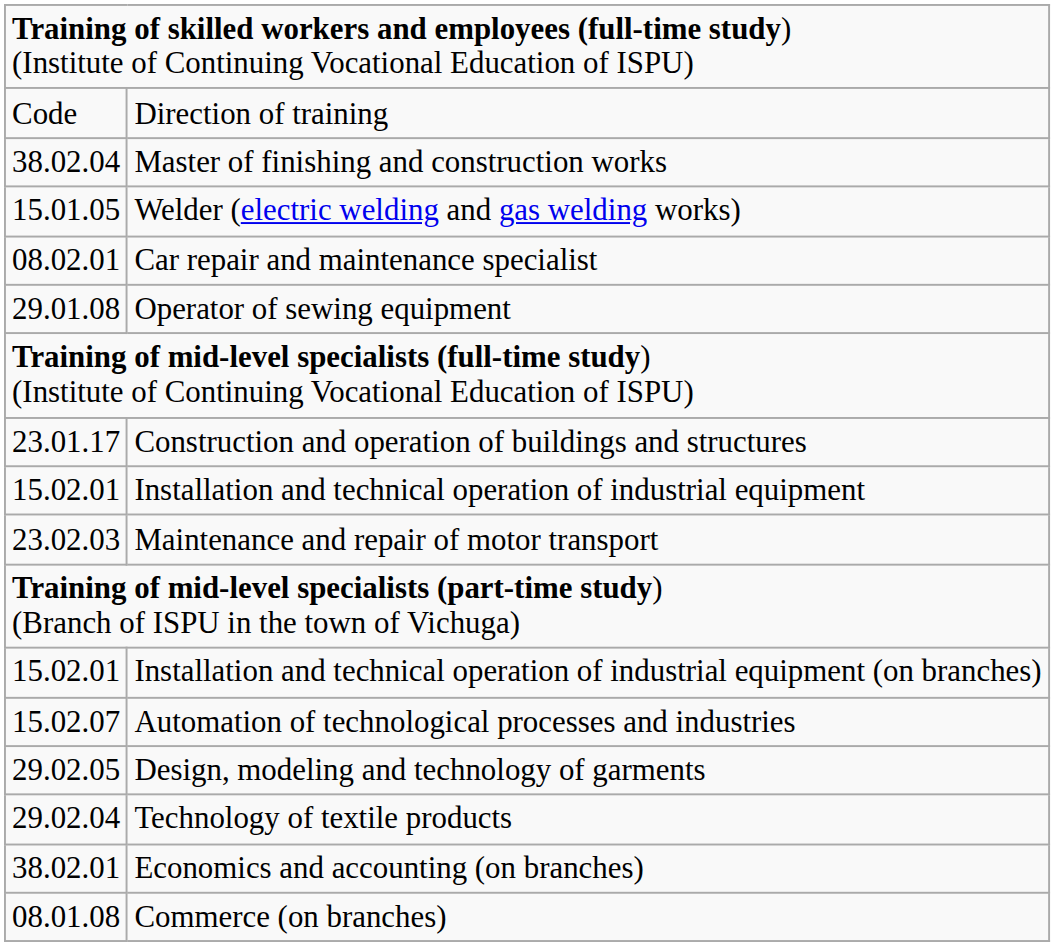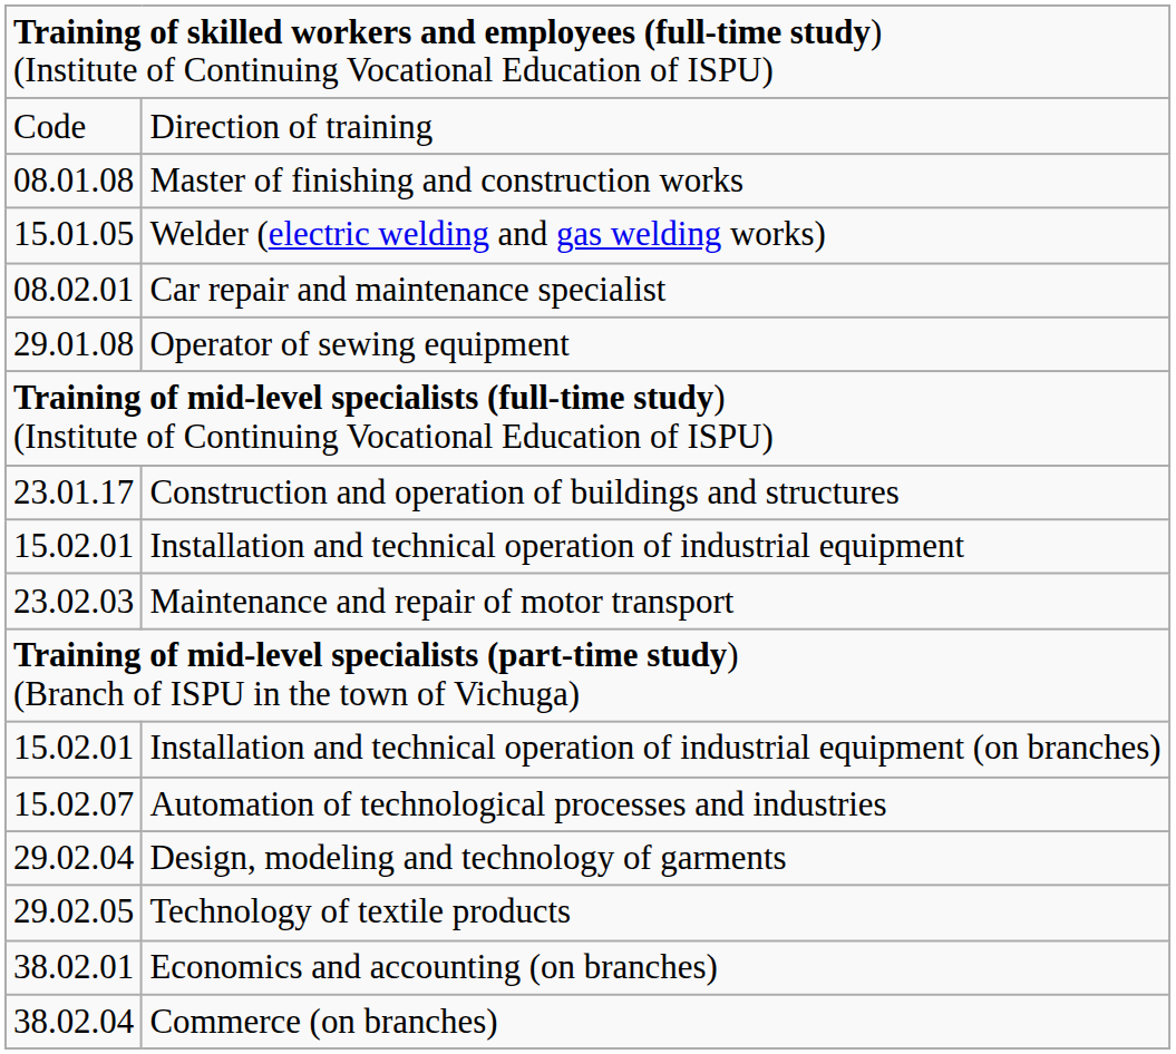Master of finishing and construction works | column 1: 38.02.04 -> 08.01.08
Design, modeling and technology of garments | column 1: 29.02.05 -> 29.02.04
Technology of textile products | column 1: 29.02.04 -> 29.02.05
Commerce (on branches) | column 1: 08.01.08 -> 38.02.04
